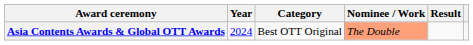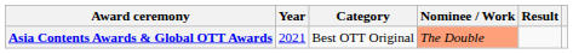Asia Contents Awards & Global OTT Awards | Year: 2024 -> 2021
